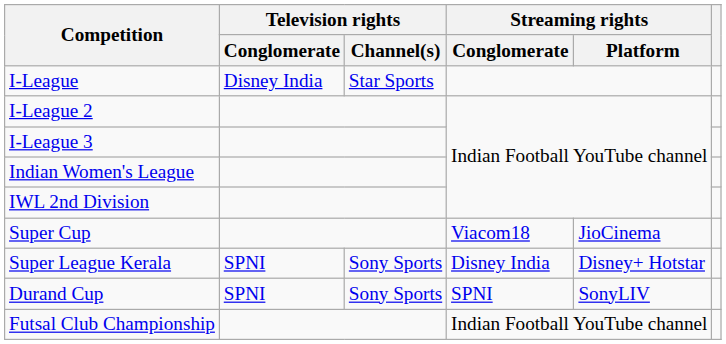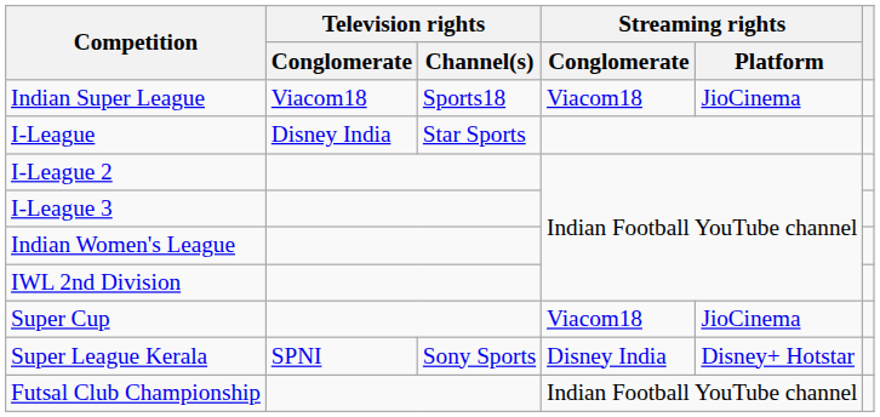+ row: Indian Super League | Viacom18 | Sports18 | Viacom18 | JioCinema
- row: Durand Cup | SPNI | Sony Sports | SPNI | SonyLIV
